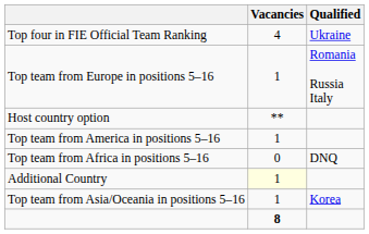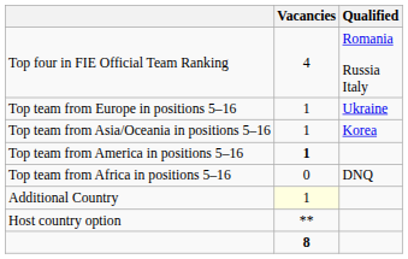Top four in FIE Official Team Ranking | Qualified: Ukraine -> Romania Russia Italy
Top team from Europe in positions 5–16 | Qualified: Romania Russia Italy -> Ukraine
rows swapped: Top team from Asia/Oceania in positions 5–16 <-> Host country option
Top team from America in positions 5–16 | Vacancies: normal -> bold
